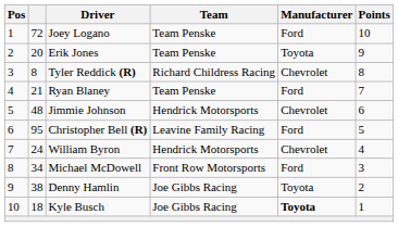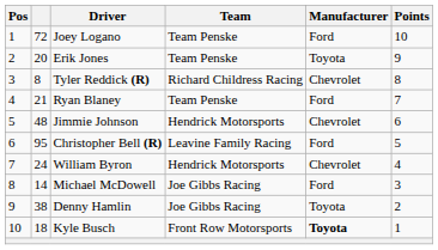Michael McDowell | column 2: 34 -> 14
Michael McDowell | Team: Front Row Motorsports -> Joe Gibbs Racing
Kyle Busch | Team: Joe Gibbs Racing -> Front Row Motorsports
